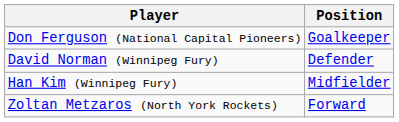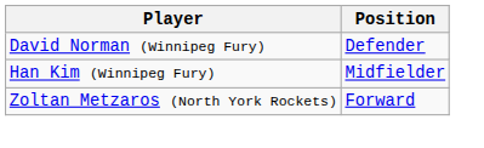- row: Don Ferguson (National Capital Pioneers) | Goalkeeper
